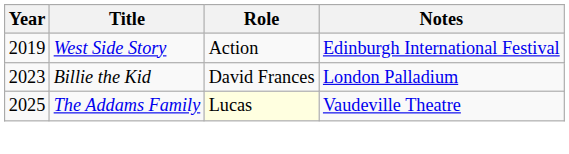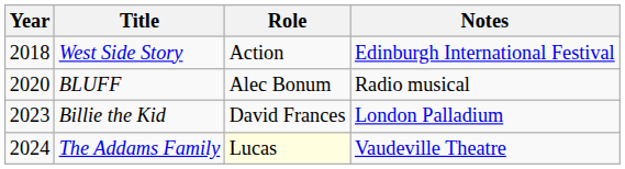West Side Story | Year: 2019 -> 2018
+ row: 2020 | BLUFF | Alec Bonum | Radio musical
The Addams Family | Year: 2025 -> 2024
